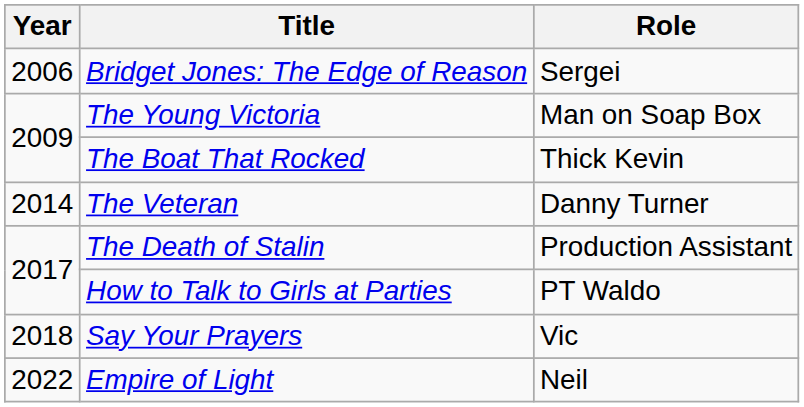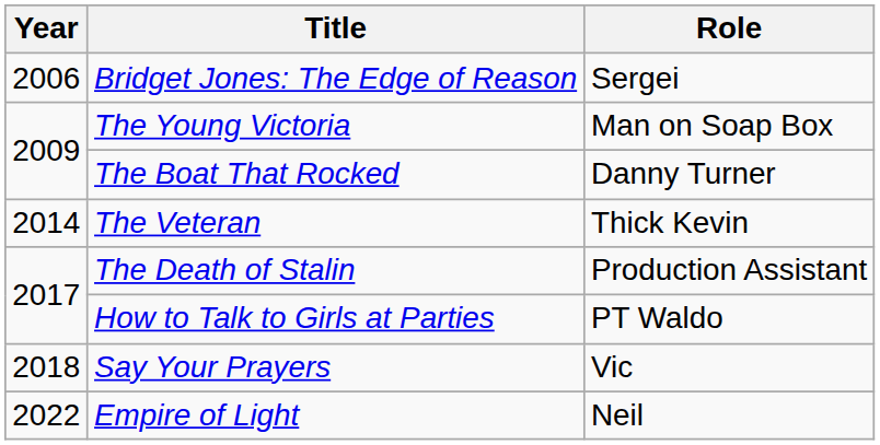The Boat That Rocked | Role: Thick Kevin -> Danny Turner
The Veteran | Role: Danny Turner -> Thick Kevin
